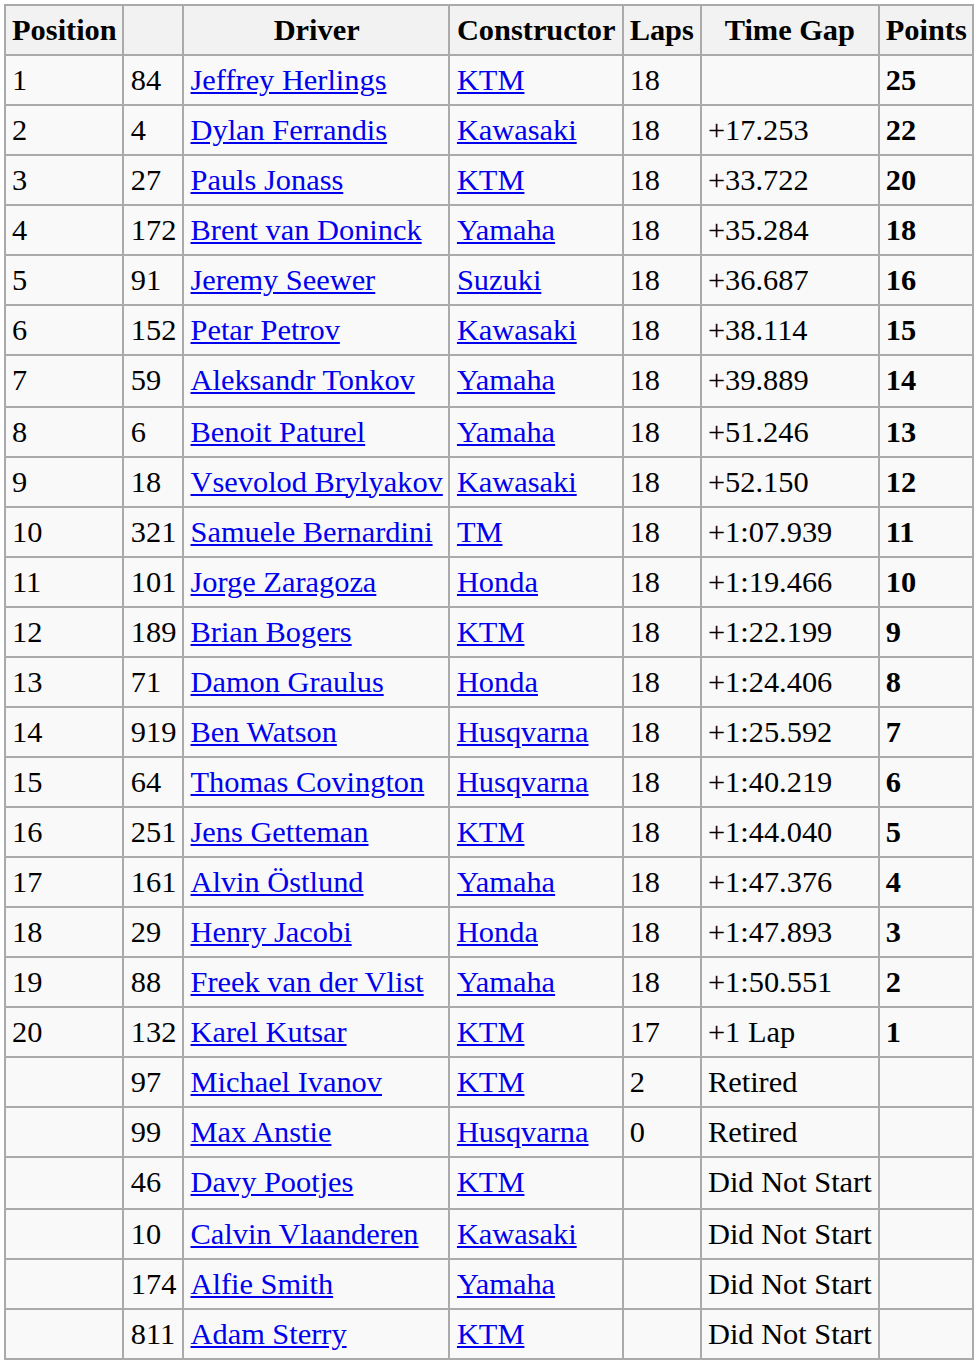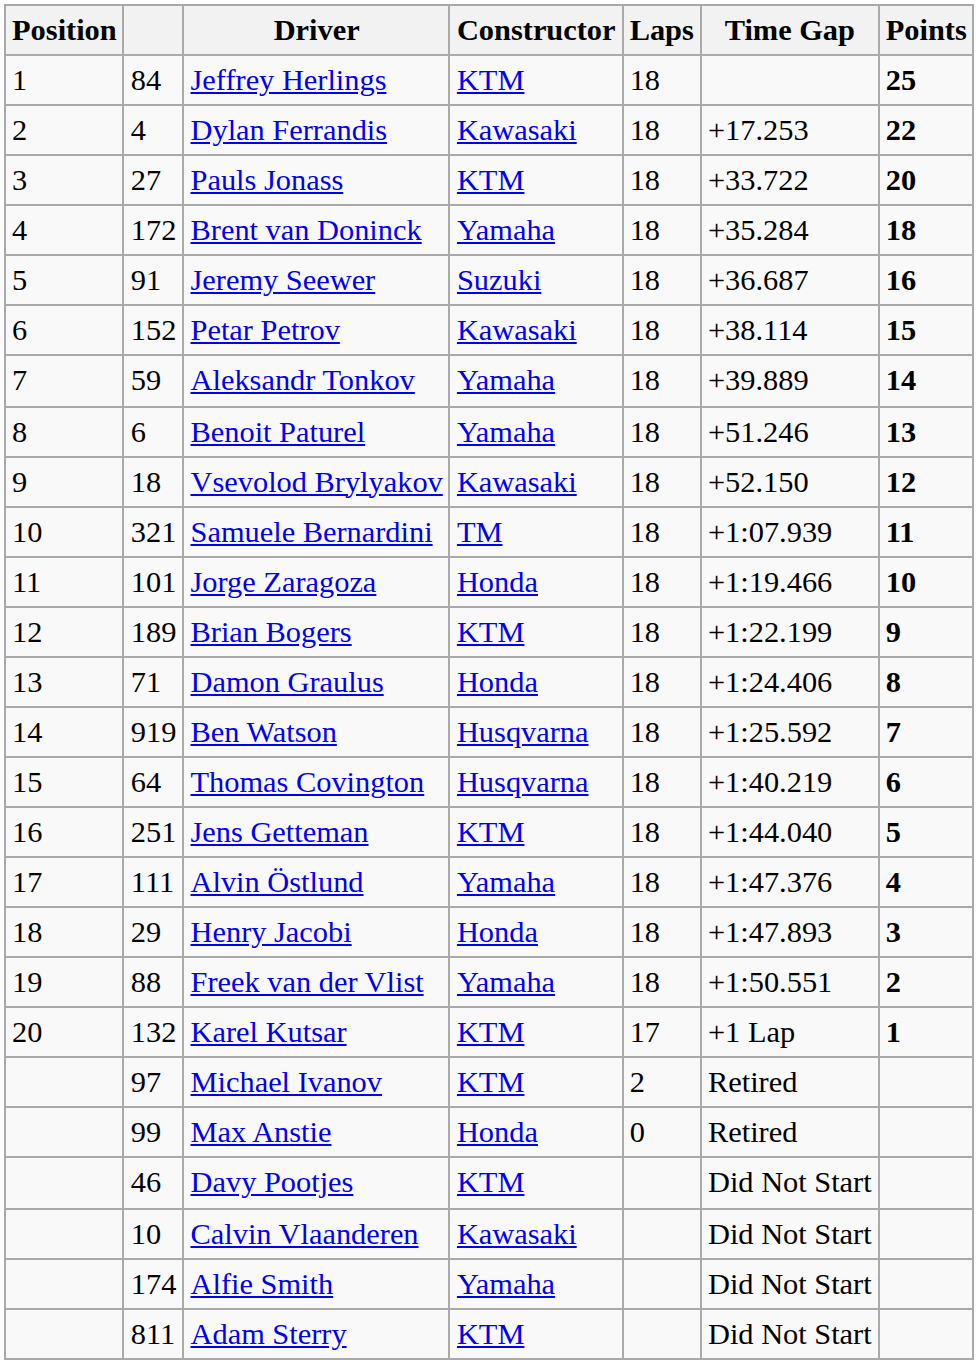Alvin Östlund | column 2: 161 -> 111
Max Anstie | Constructor: Husqvarna -> Honda
